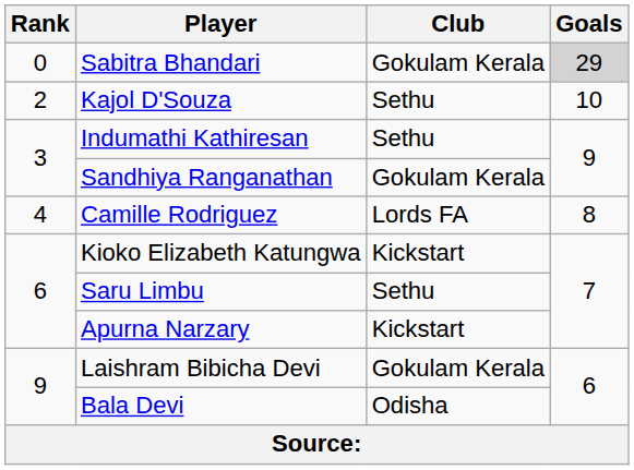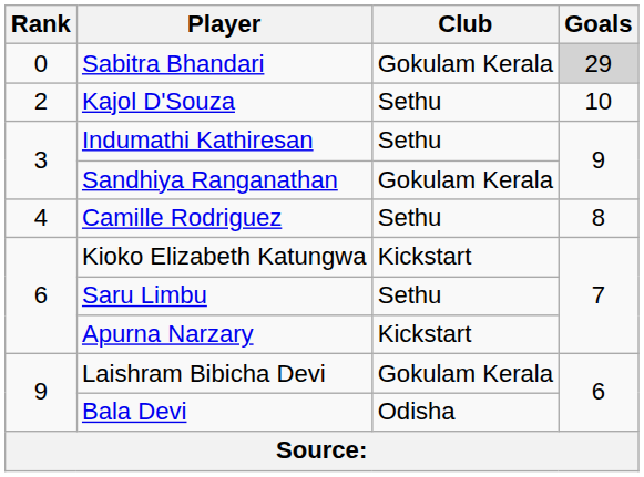Camille Rodriguez | Club: Lords FA -> Sethu
